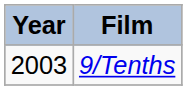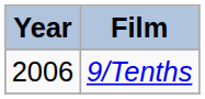9/Tenths | Year: 2003 -> 2006
